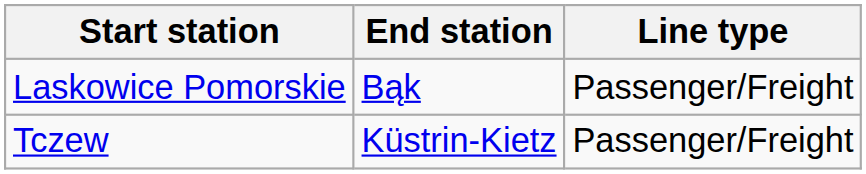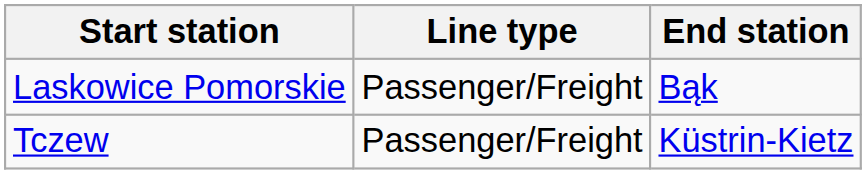columns swapped: End station <-> Line type
